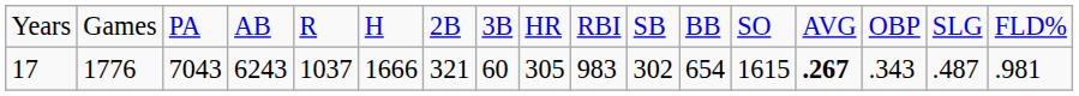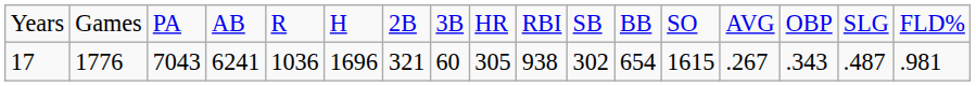17 | column 4: 6243 -> 6241
17 | column 5: 1037 -> 1036
17 | column 6: 1666 -> 1696
17 | column 10: 983 -> 938
17 | column 14: bold -> normal
